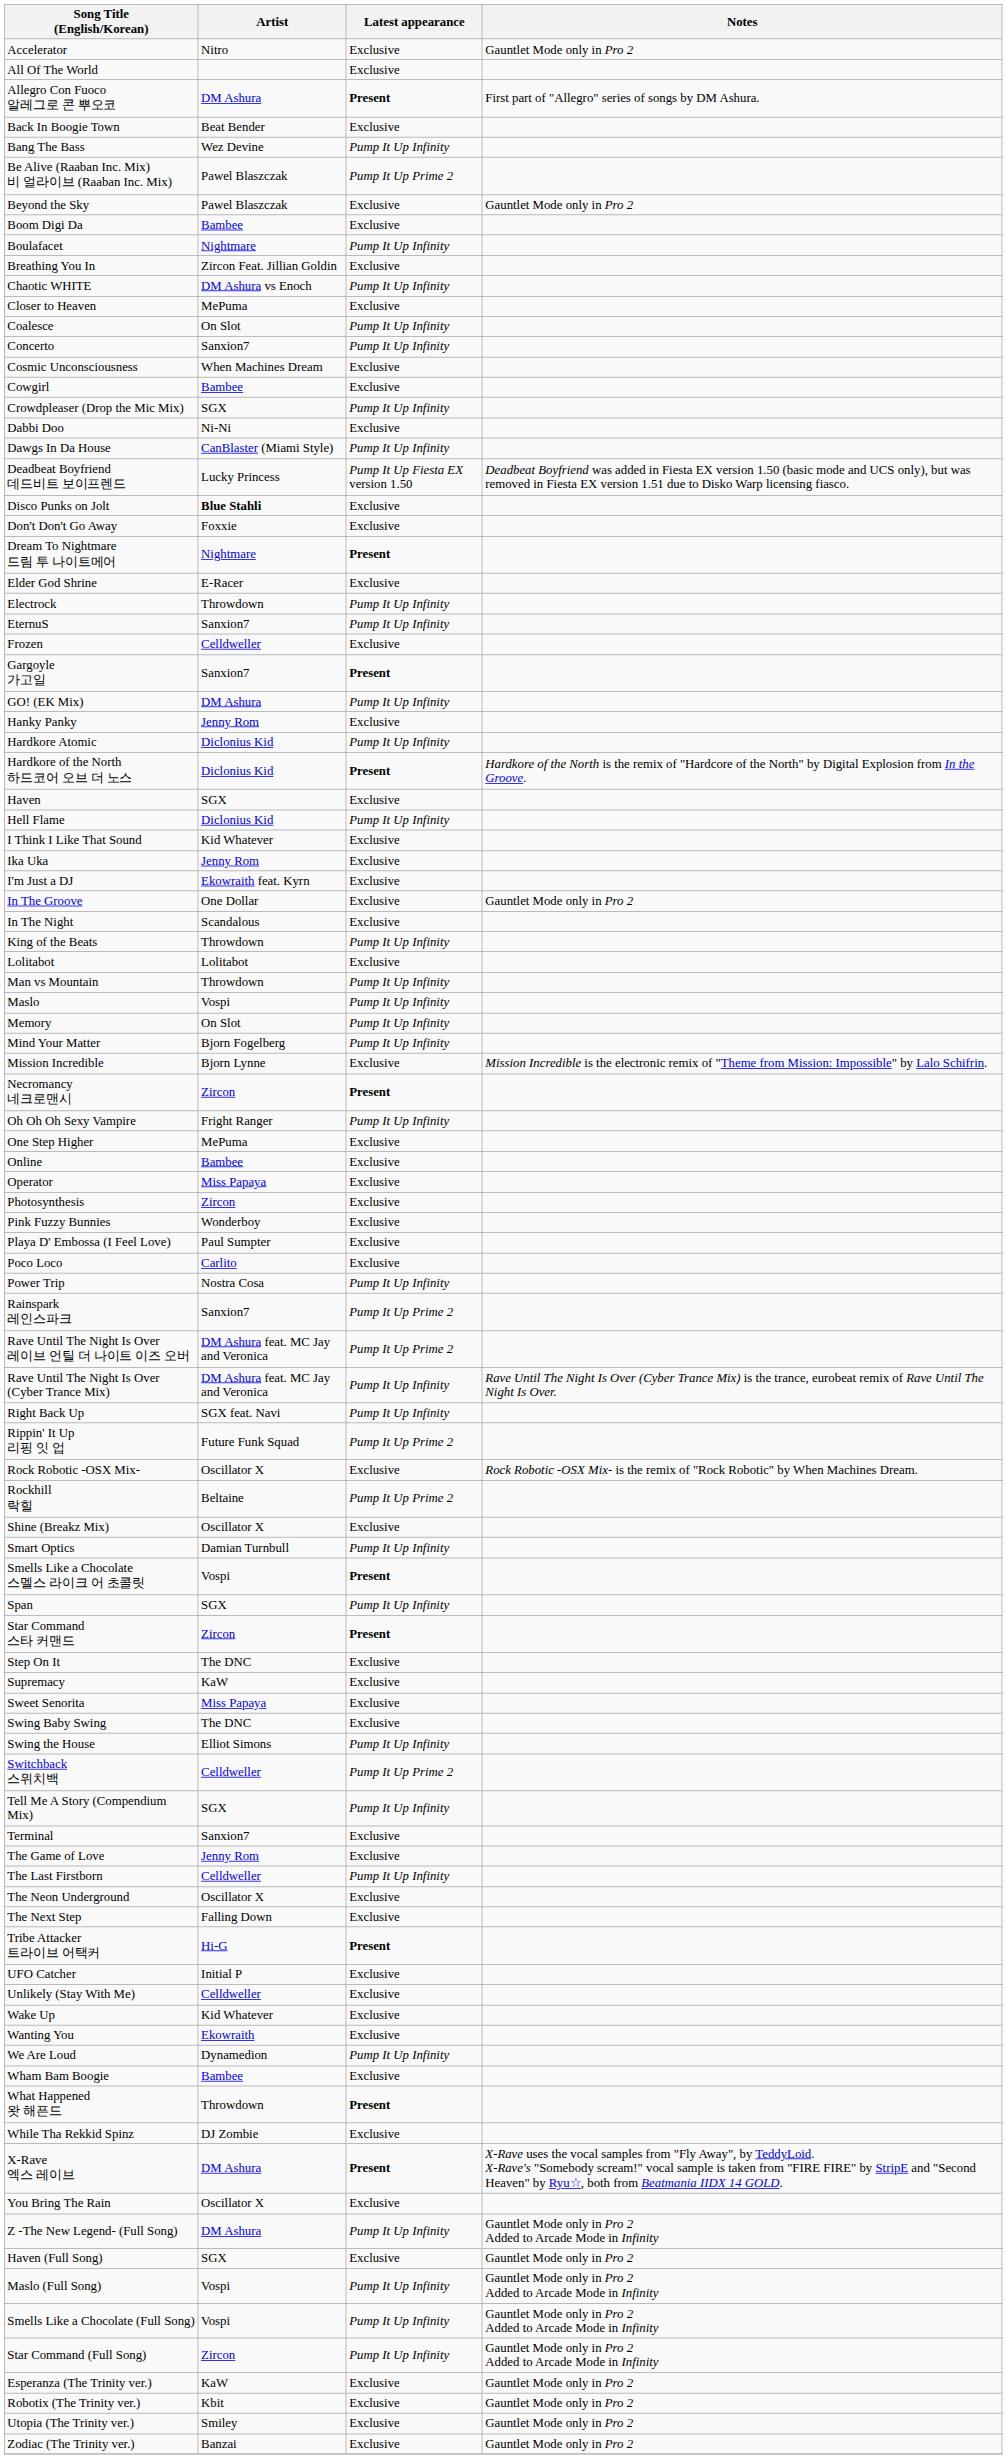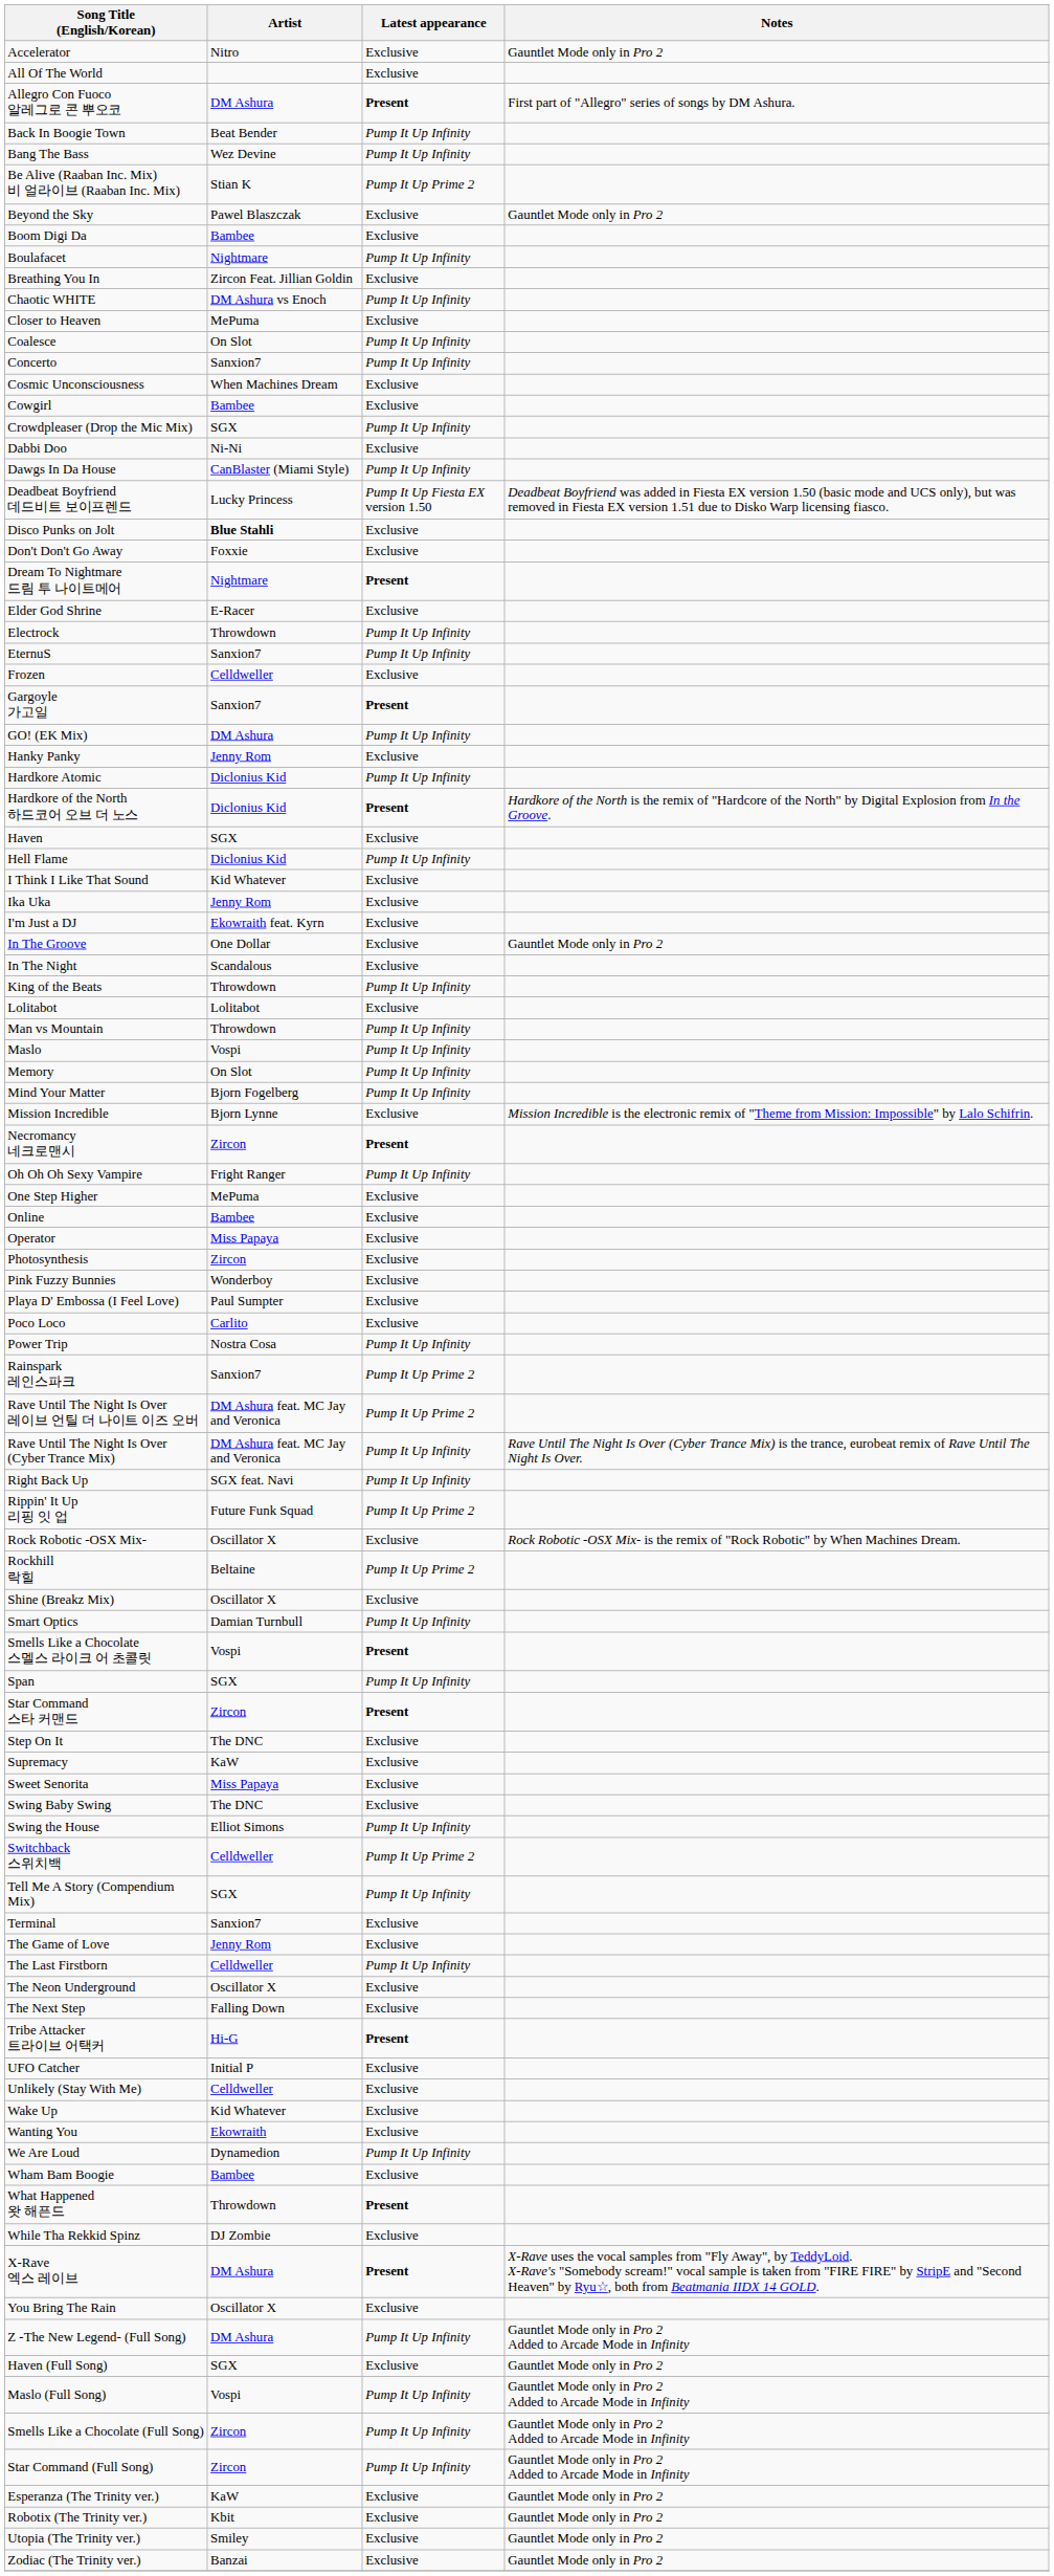Back In Boogie Town | Latest appearance: Exclusive -> Pump It Up Infinity
Be Alive (Raaban Inc. Mix) 비 얼라이브 (Raaban Inc. Mix) | Artist: Pawel Blaszczak -> Stian K
Smells Like a Chocolate (Full Song) | Artist: Vospi -> Zircon
